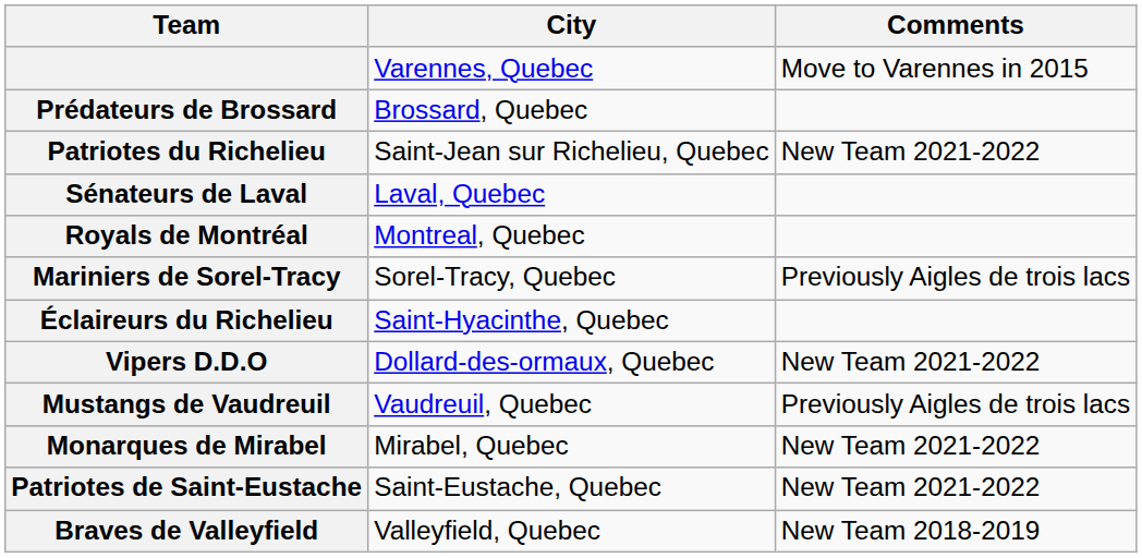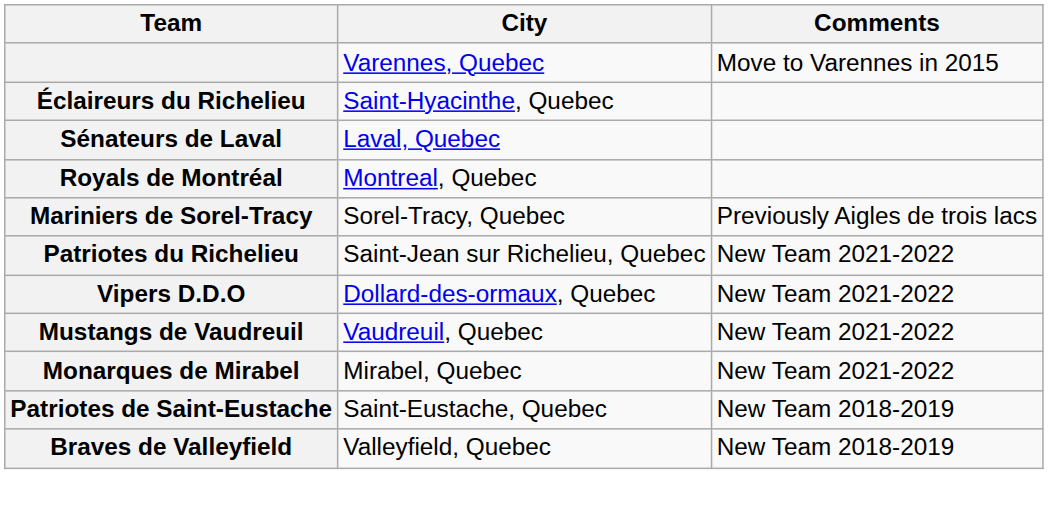- row: Prédateurs de Brossard | Brossard, Quebec
rows swapped: Éclaireurs du Richelieu <-> Patriotes du Richelieu
Mustangs de Vaudreuil | Comments: Previously Aigles de trois lacs -> New Team 2021-2022
Patriotes de Saint-Eustache | Comments: New Team 2021-2022 -> New Team 2018-2019
